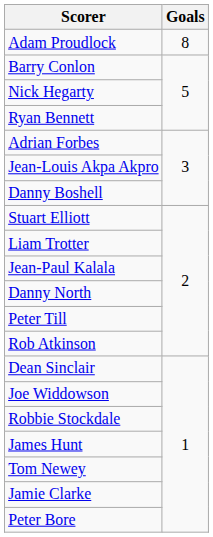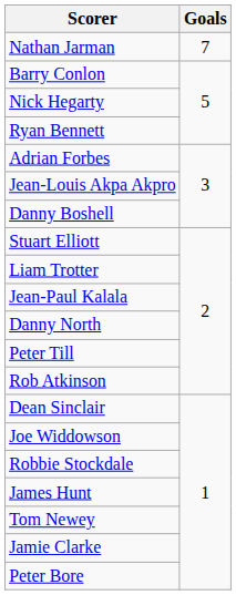- row: Adam Proudlock | 8
+ row: Nathan Jarman | 7
